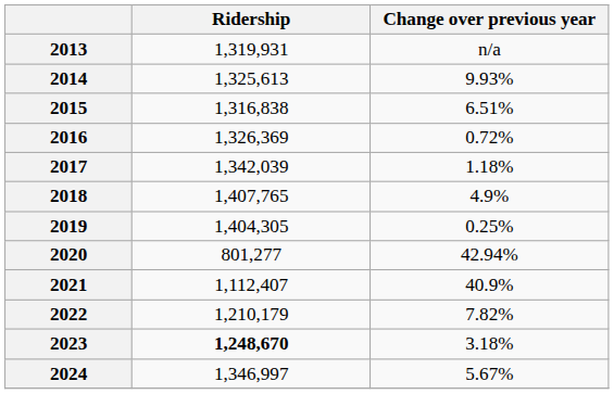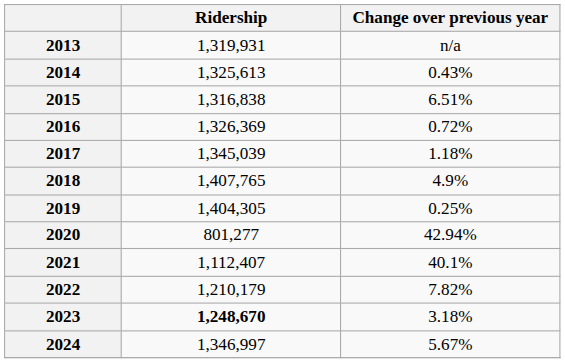2014 | Change over previous year: 9.93% -> 0.43%
2017 | Ridership: 1,342,039 -> 1,345,039
2021 | Change over previous year: 40.9% -> 40.1%
